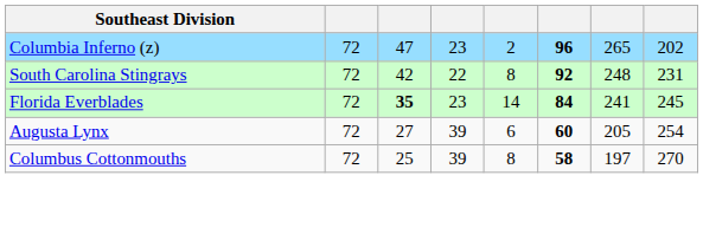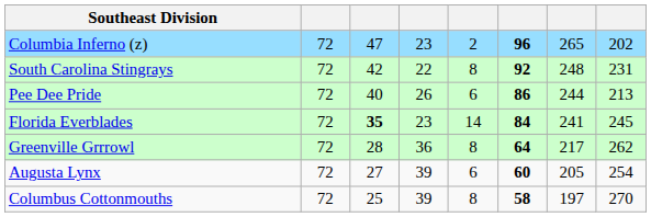+ row: Pee Dee Pride | 72 | 40 | 26 | 6 | 86 | 244 | 213
+ row: Greenville Grrrowl | 72 | 28 | 36 | 8 | 64 | 217 | 262
